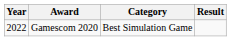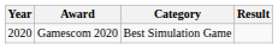Gamescom 2020 | Year: 2022 -> 2020
